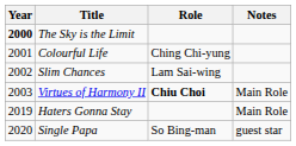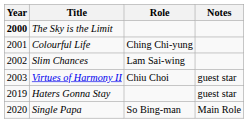Virtues of Harmony II | Role: bold -> normal
Virtues of Harmony II | Notes: Main Role -> guest star
Haters Gonna Stay | Notes: Main Role -> guest star
Single Papa | Notes: guest star -> Main Role
